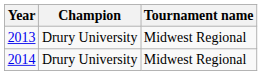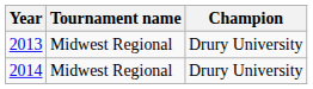columns swapped: Tournament name <-> Champion
